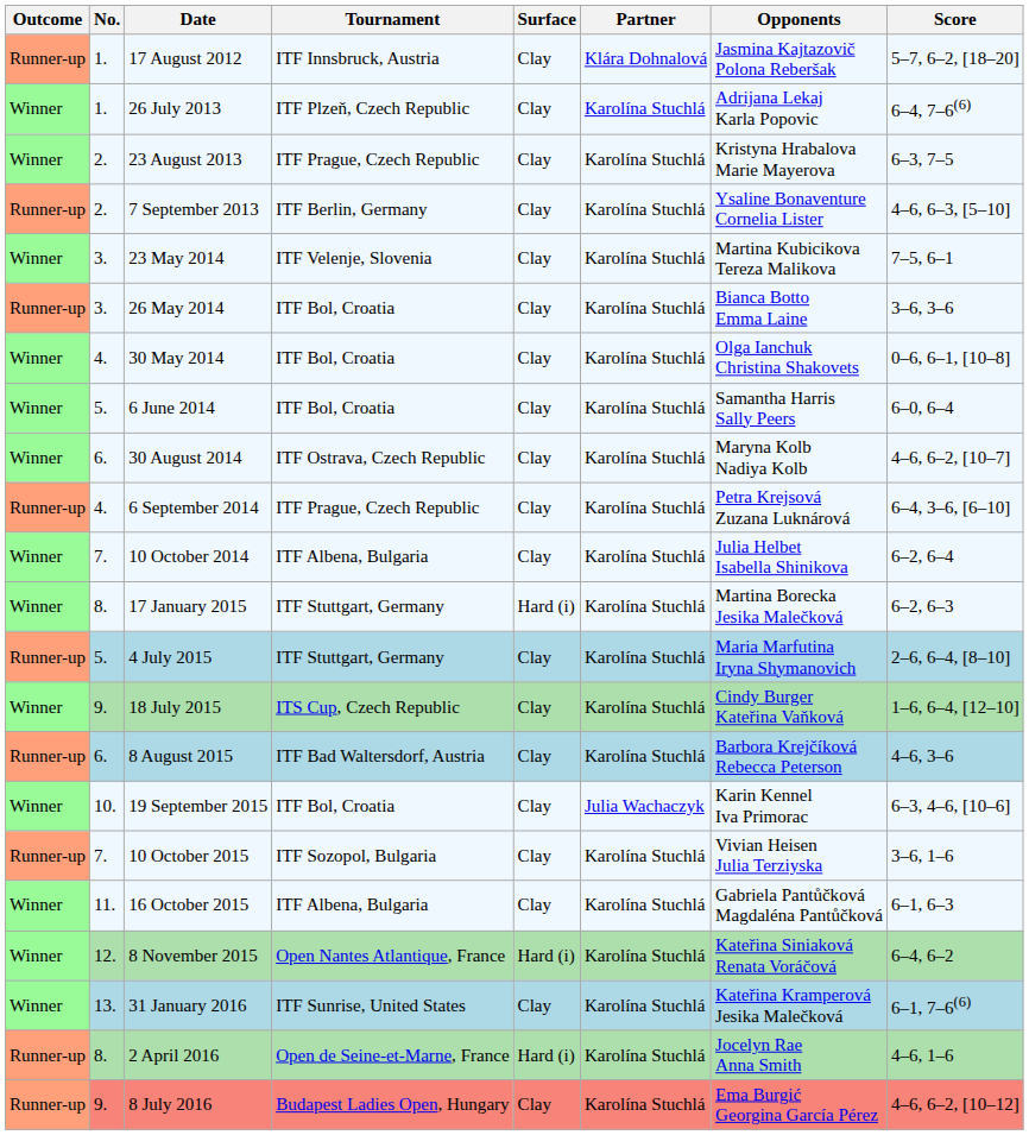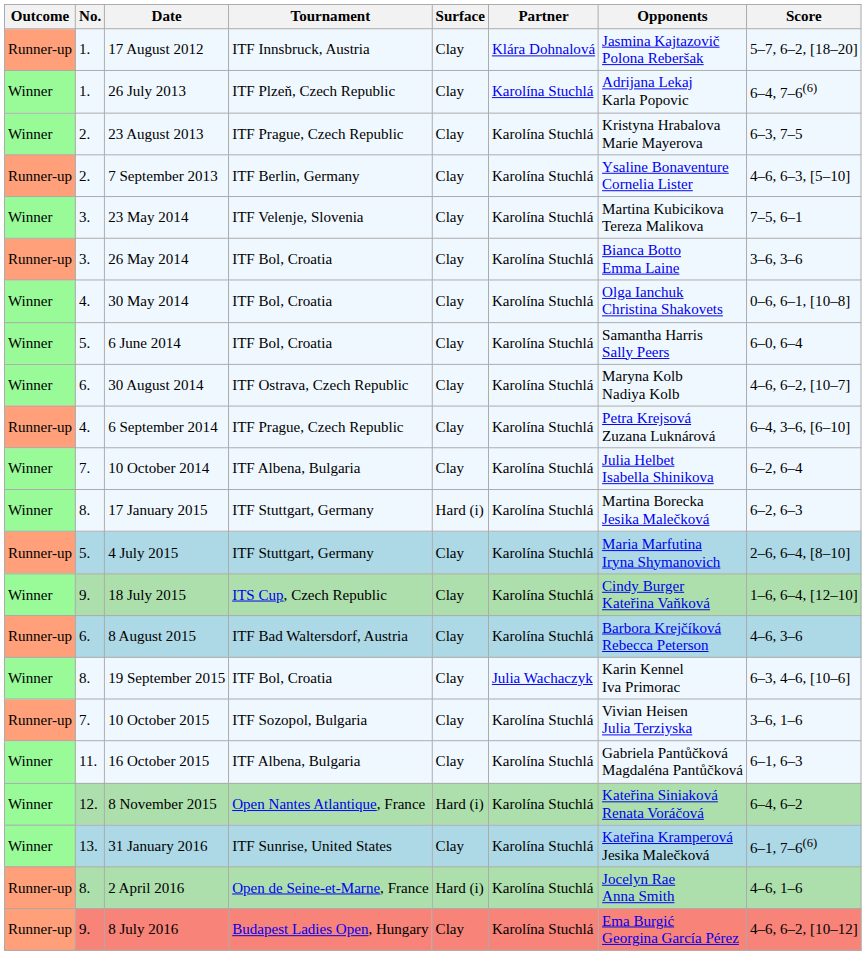19 September 2015 | No.: 10. -> 8.
